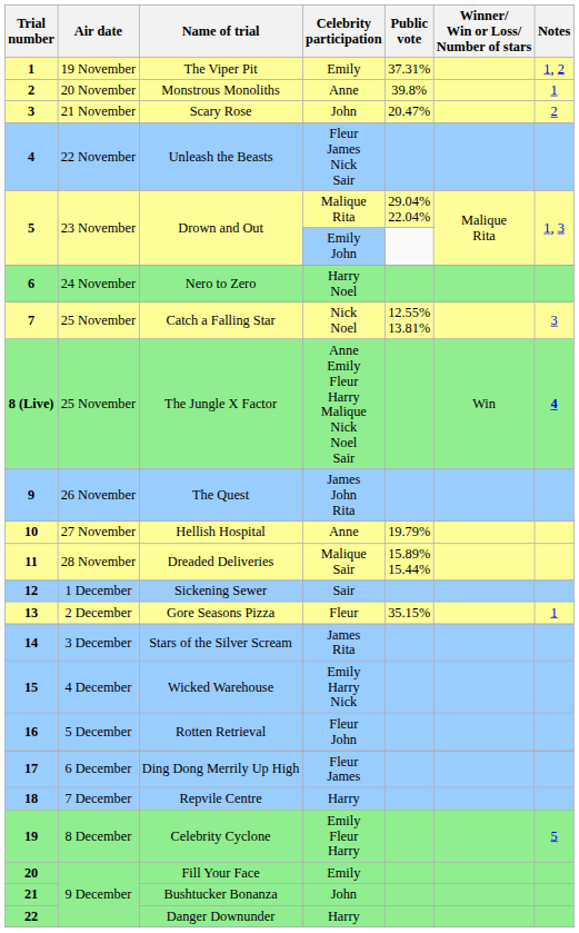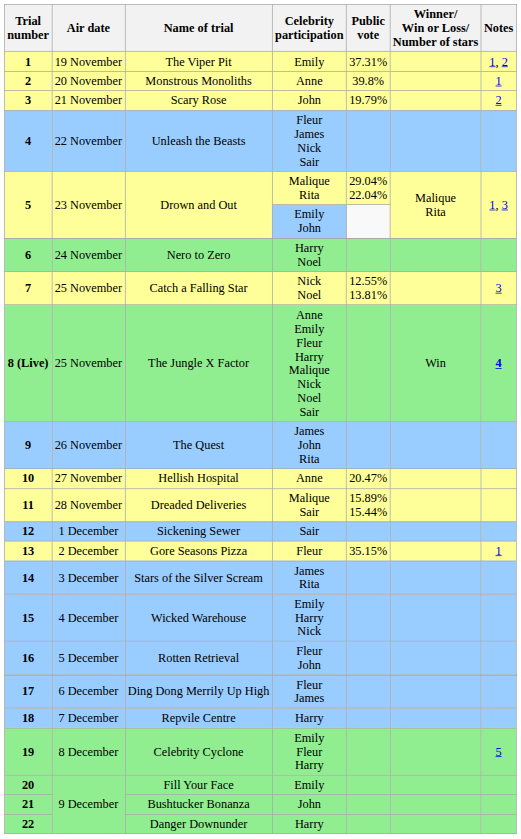Scary Rose | Public vote: 20.47% -> 19.79%
Hellish Hospital | Public vote: 19.79% -> 20.47%
